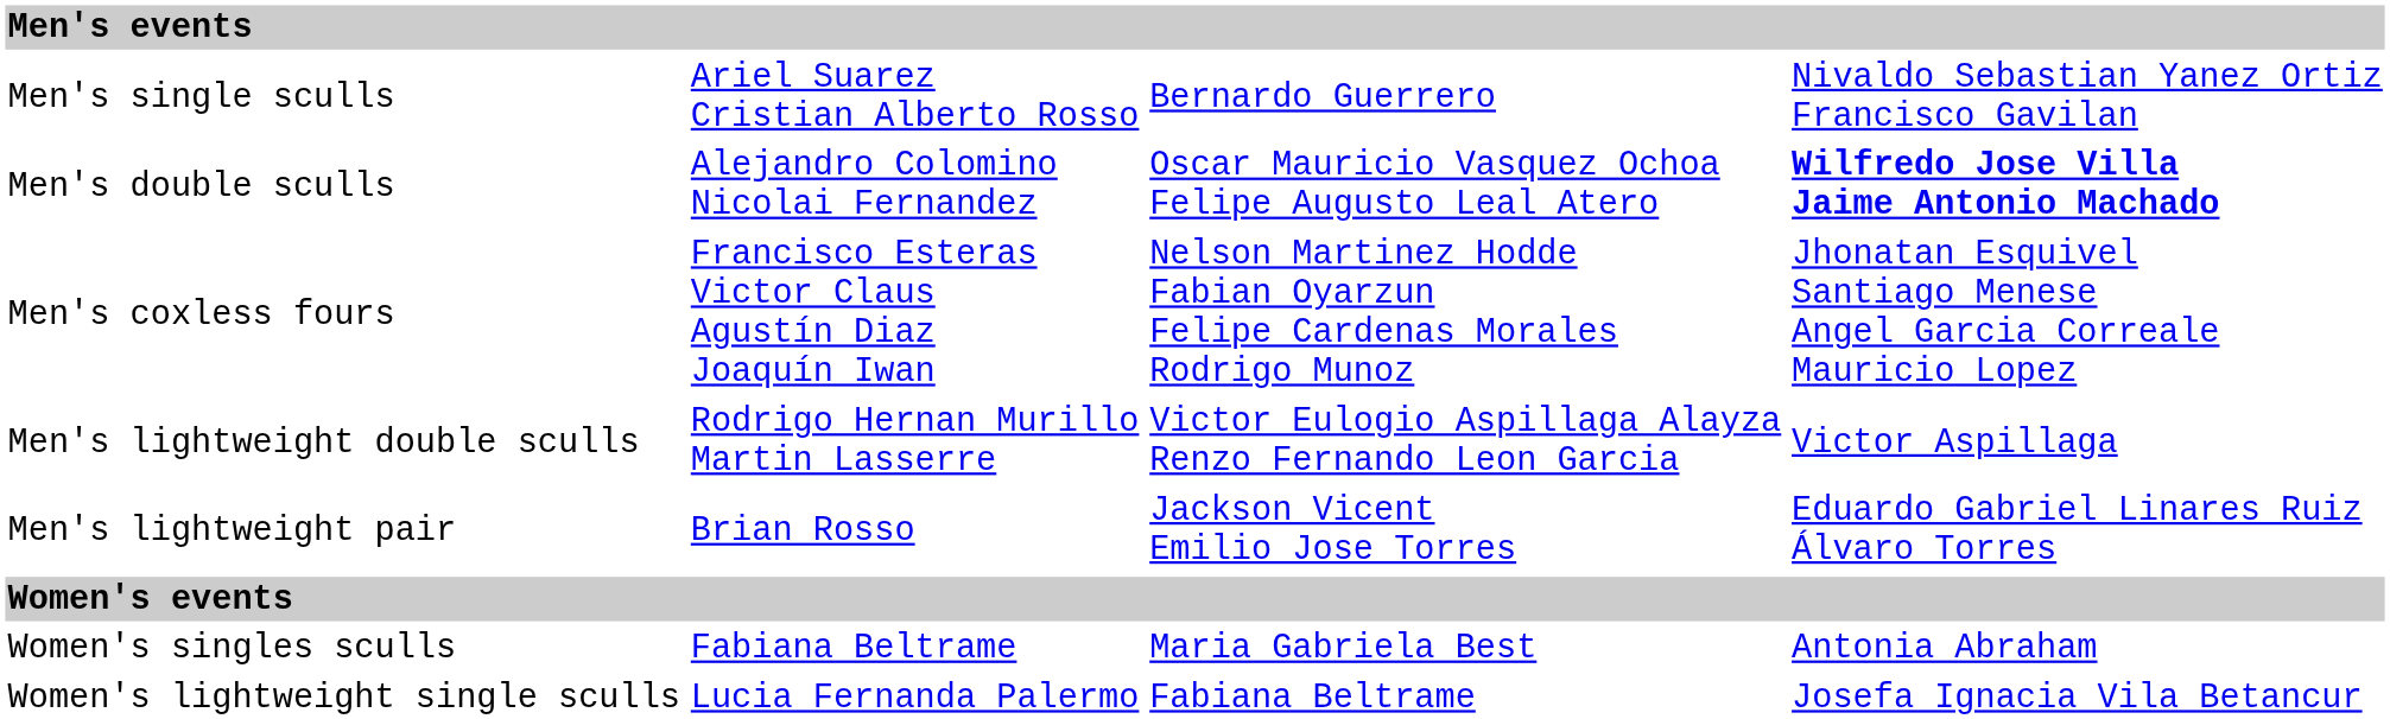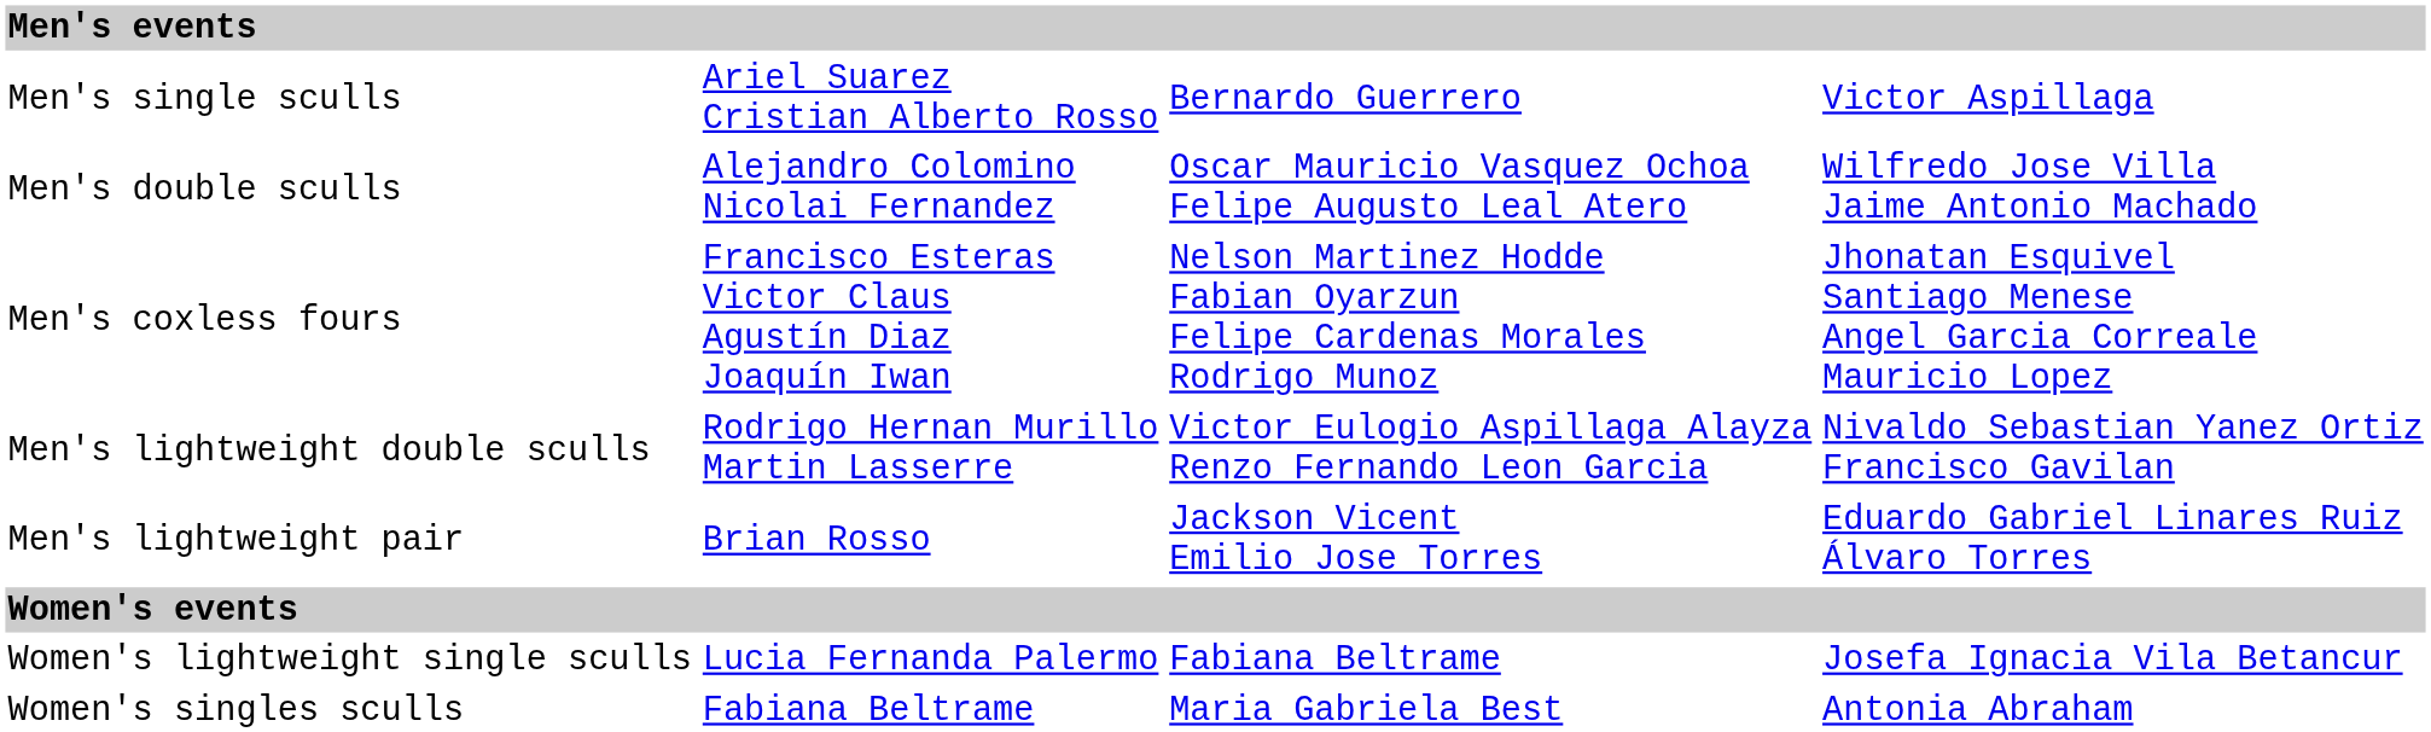Men's single sculls | column 4: Nivaldo Sebastian Yanez Ortiz Francisco Gavilan -> Victor Aspillaga
Men's double sculls | column 4: bold -> normal
Men's lightweight double sculls | column 4: Victor Aspillaga -> Nivaldo Sebastian Yanez Ortiz Francisco Gavilan
rows swapped: Women's singles sculls <-> Women's lightweight single sculls
